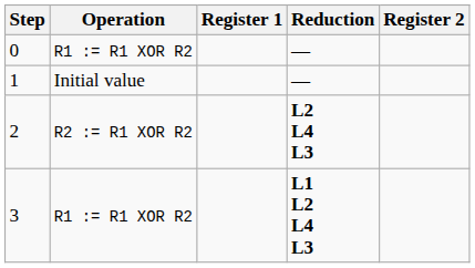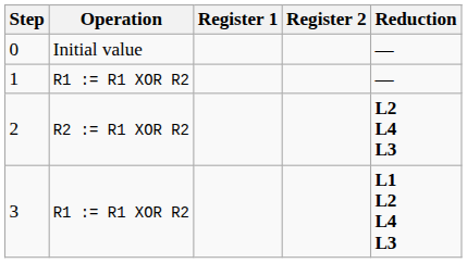columns swapped: Register 2 <-> Reduction
0 | Operation: R1 := R1 XOR R2 -> Initial value
1 | Operation: Initial value -> R1 := R1 XOR R2
